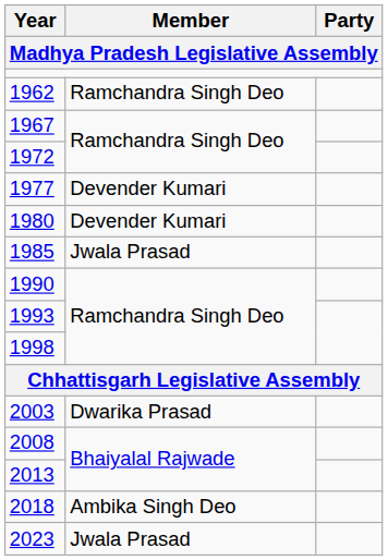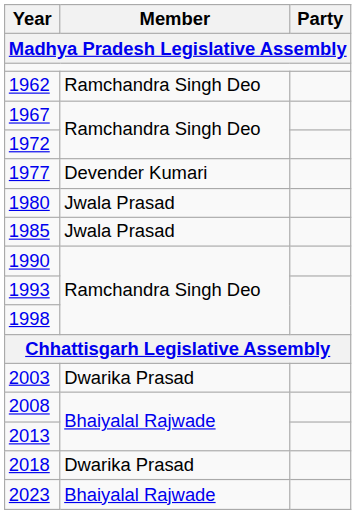1980 | Member: Devender Kumari -> Jwala Prasad
2018 | Member: Ambika Singh Deo -> Dwarika Prasad
2023 | Member: Jwala Prasad -> Bhaiyalal Rajwade
